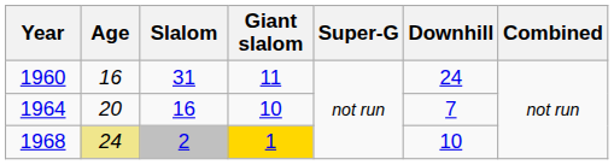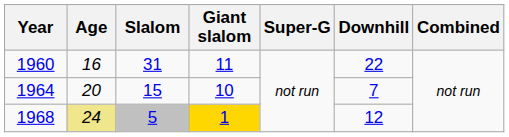1960 | Downhill: 24 -> 22
1964 | Slalom: 16 -> 15
1968 | Slalom: 2 -> 5
1968 | Downhill: 10 -> 12
